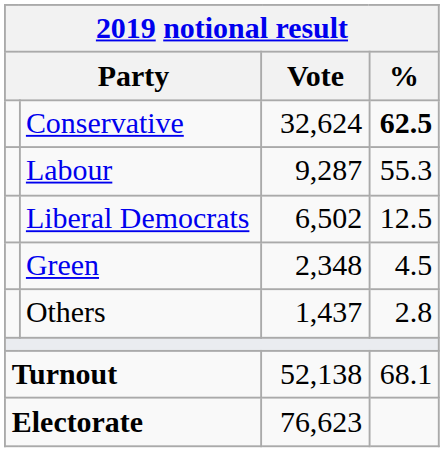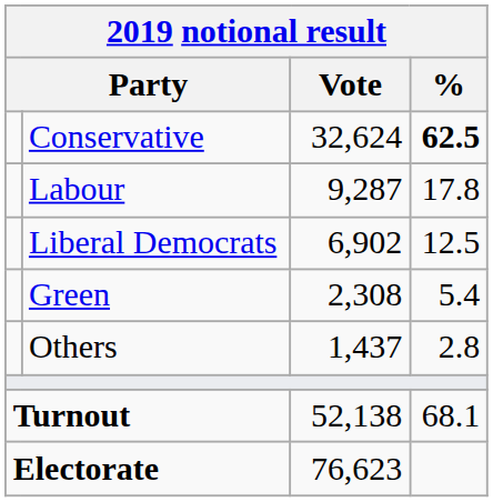Labour | %: 55.3 -> 17.8
Liberal Democrats | Vote: 6,502 -> 6,902
Green | Vote: 2,348 -> 2,308
Green | %: 4.5 -> 5.4
